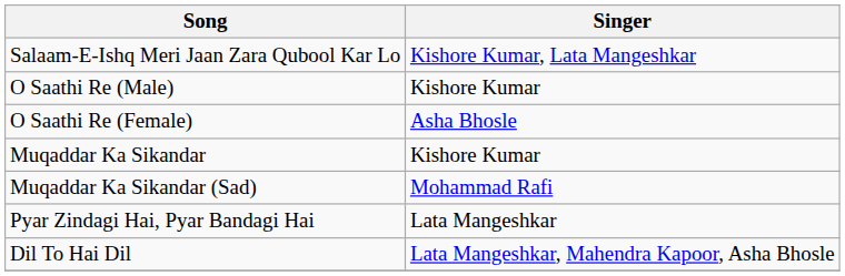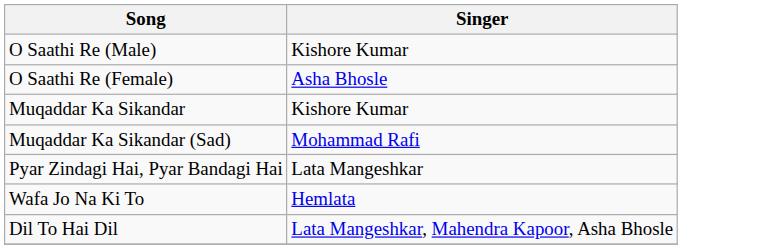- row: Salaam-E-Ishq Meri Jaan Zara Qubool Kar Lo | Kishore Kumar, Lata Mangeshkar
+ row: Wafa Jo Na Ki To | Hemlata
